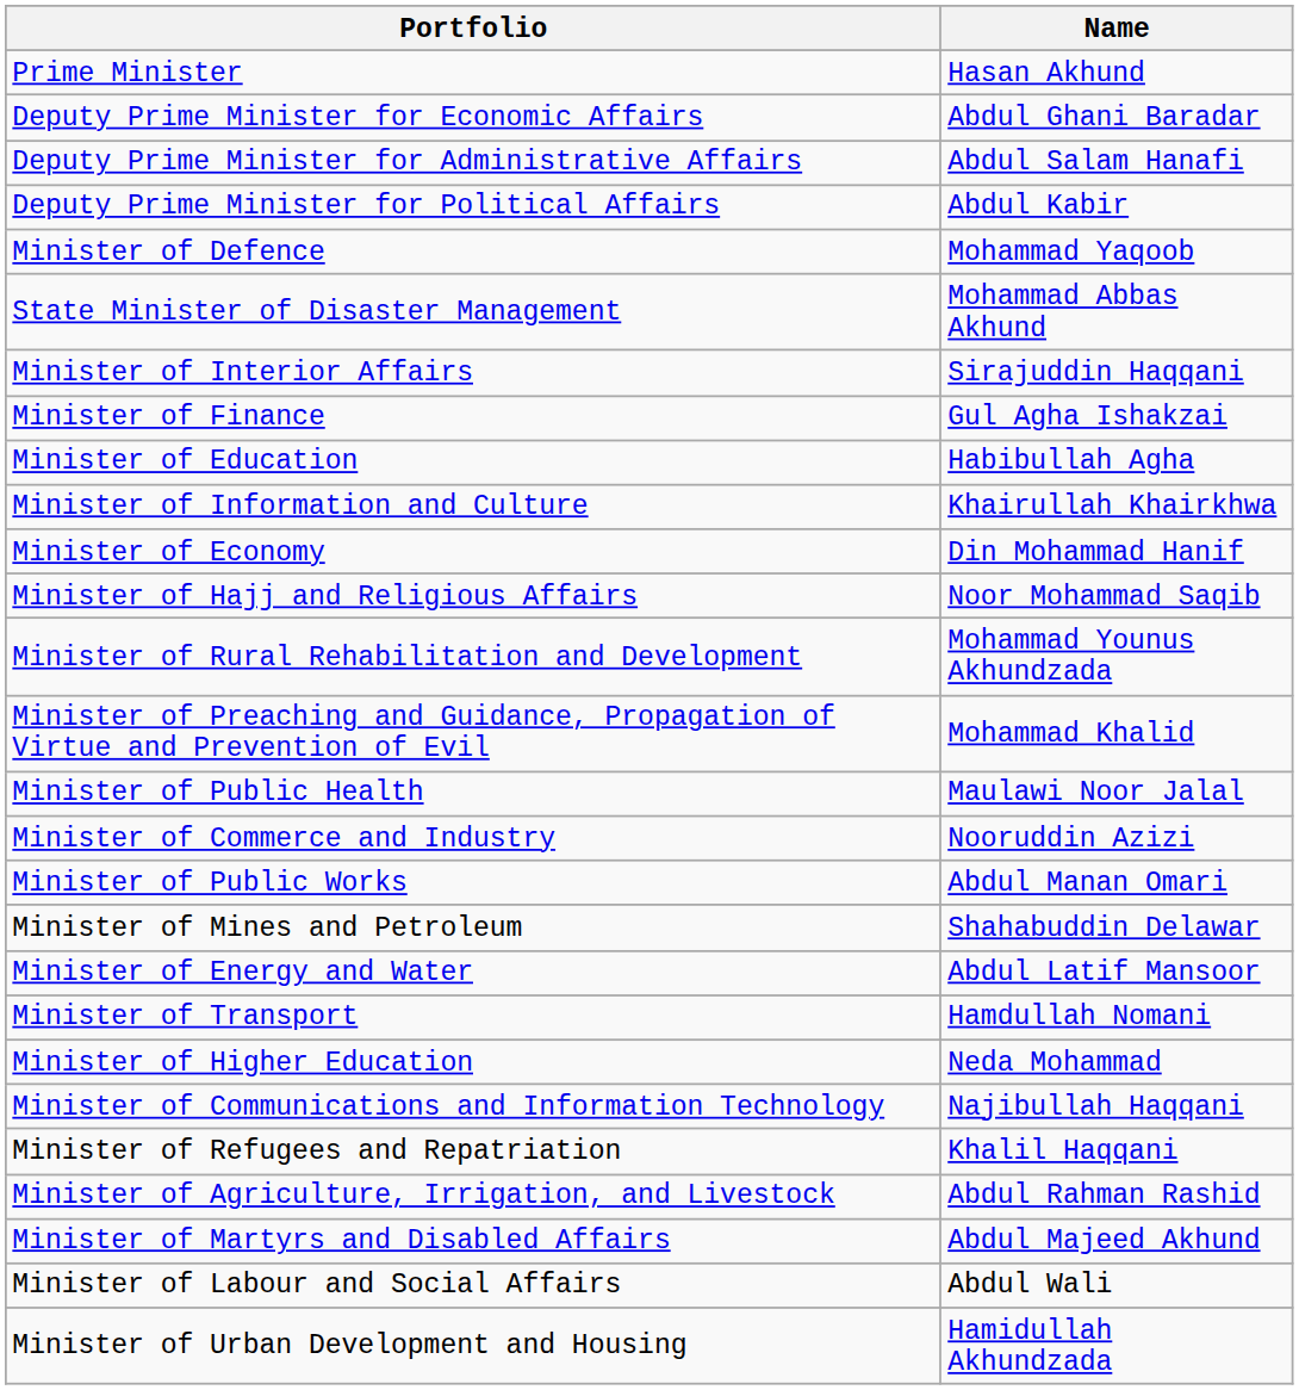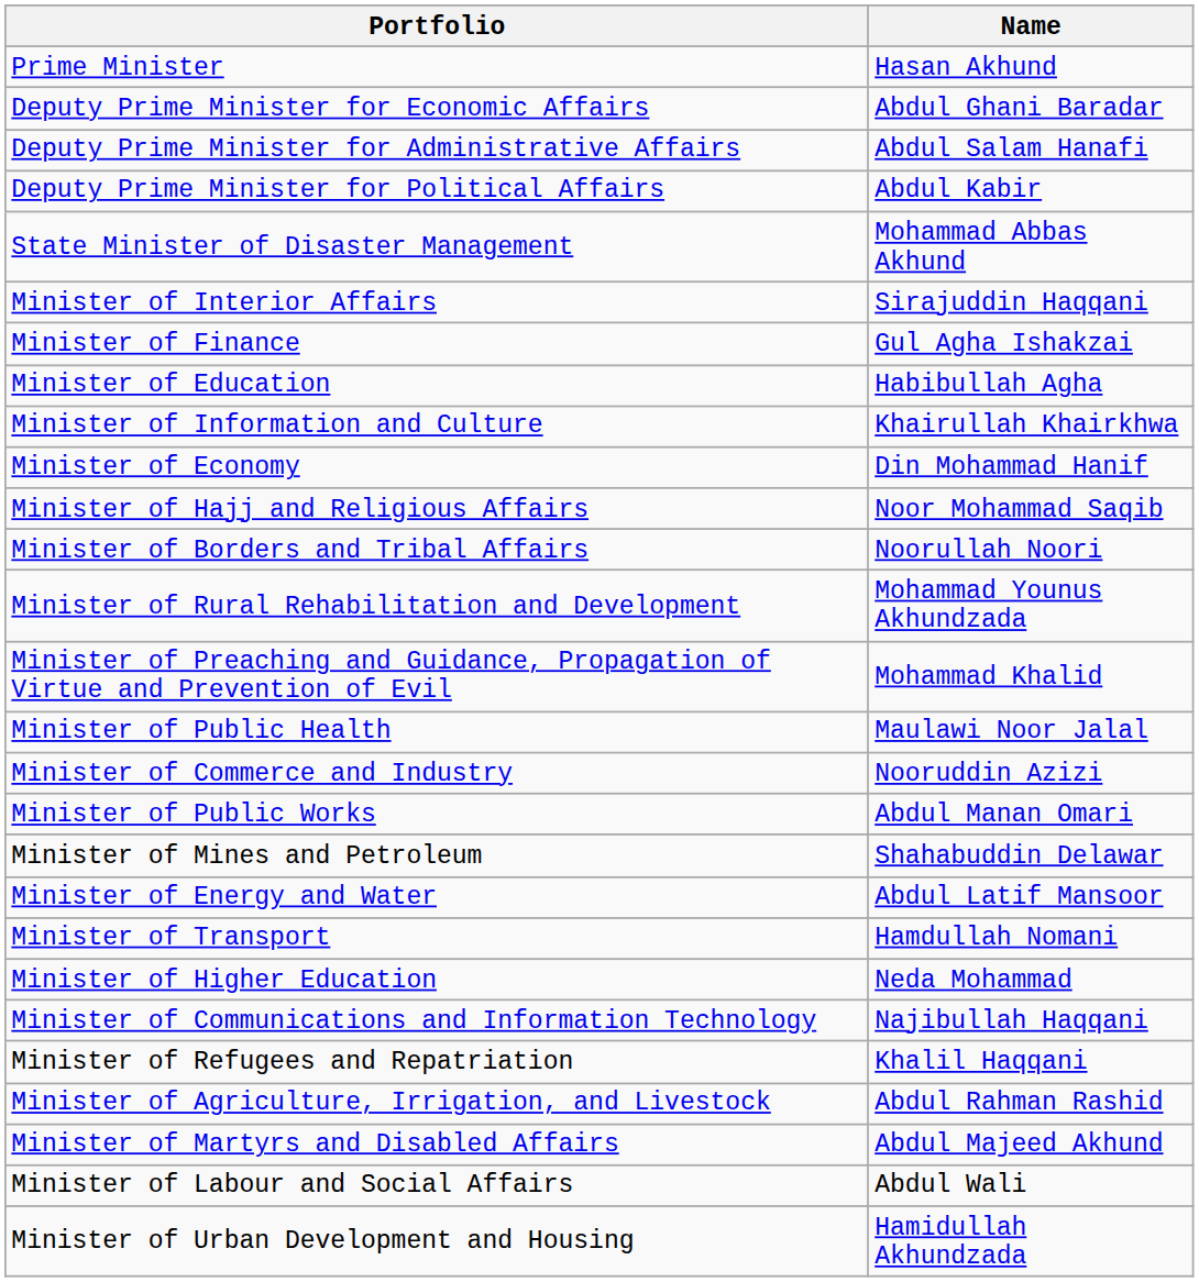- row: Minister of Defence | Mohammad Yaqoob
+ row: Minister of Borders and Tribal Affairs | Noorullah Noori
